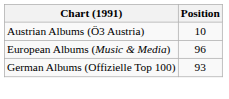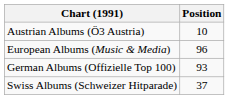+ row: Swiss Albums (Schweizer Hitparade) | 37
